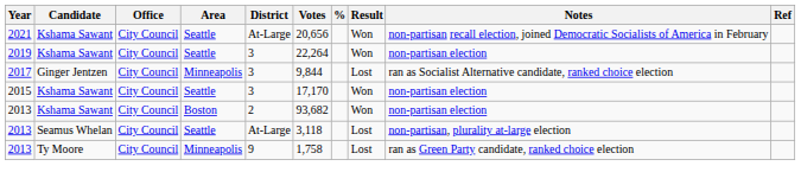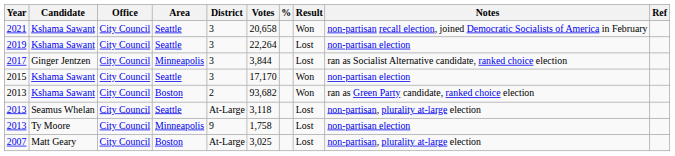2021 | District: At-Large -> 3
2021 | Votes: 20,656 -> 20,658
2019 | Result: Won -> Lost
2017 | Votes: 9,844 -> 3,844
2013 / Kshama Sawant | Notes: non-partisan election -> ran as Green Party candidate, ranked choice election
2013 / Ty Moore | Notes: ran as Green Party candidate, ranked choice election -> non-partisan election
+ row: 2007 | Matt Geary | City Council | Boston | At-Large | 3,025 | Lost | non-partisan, plurality at-large election
